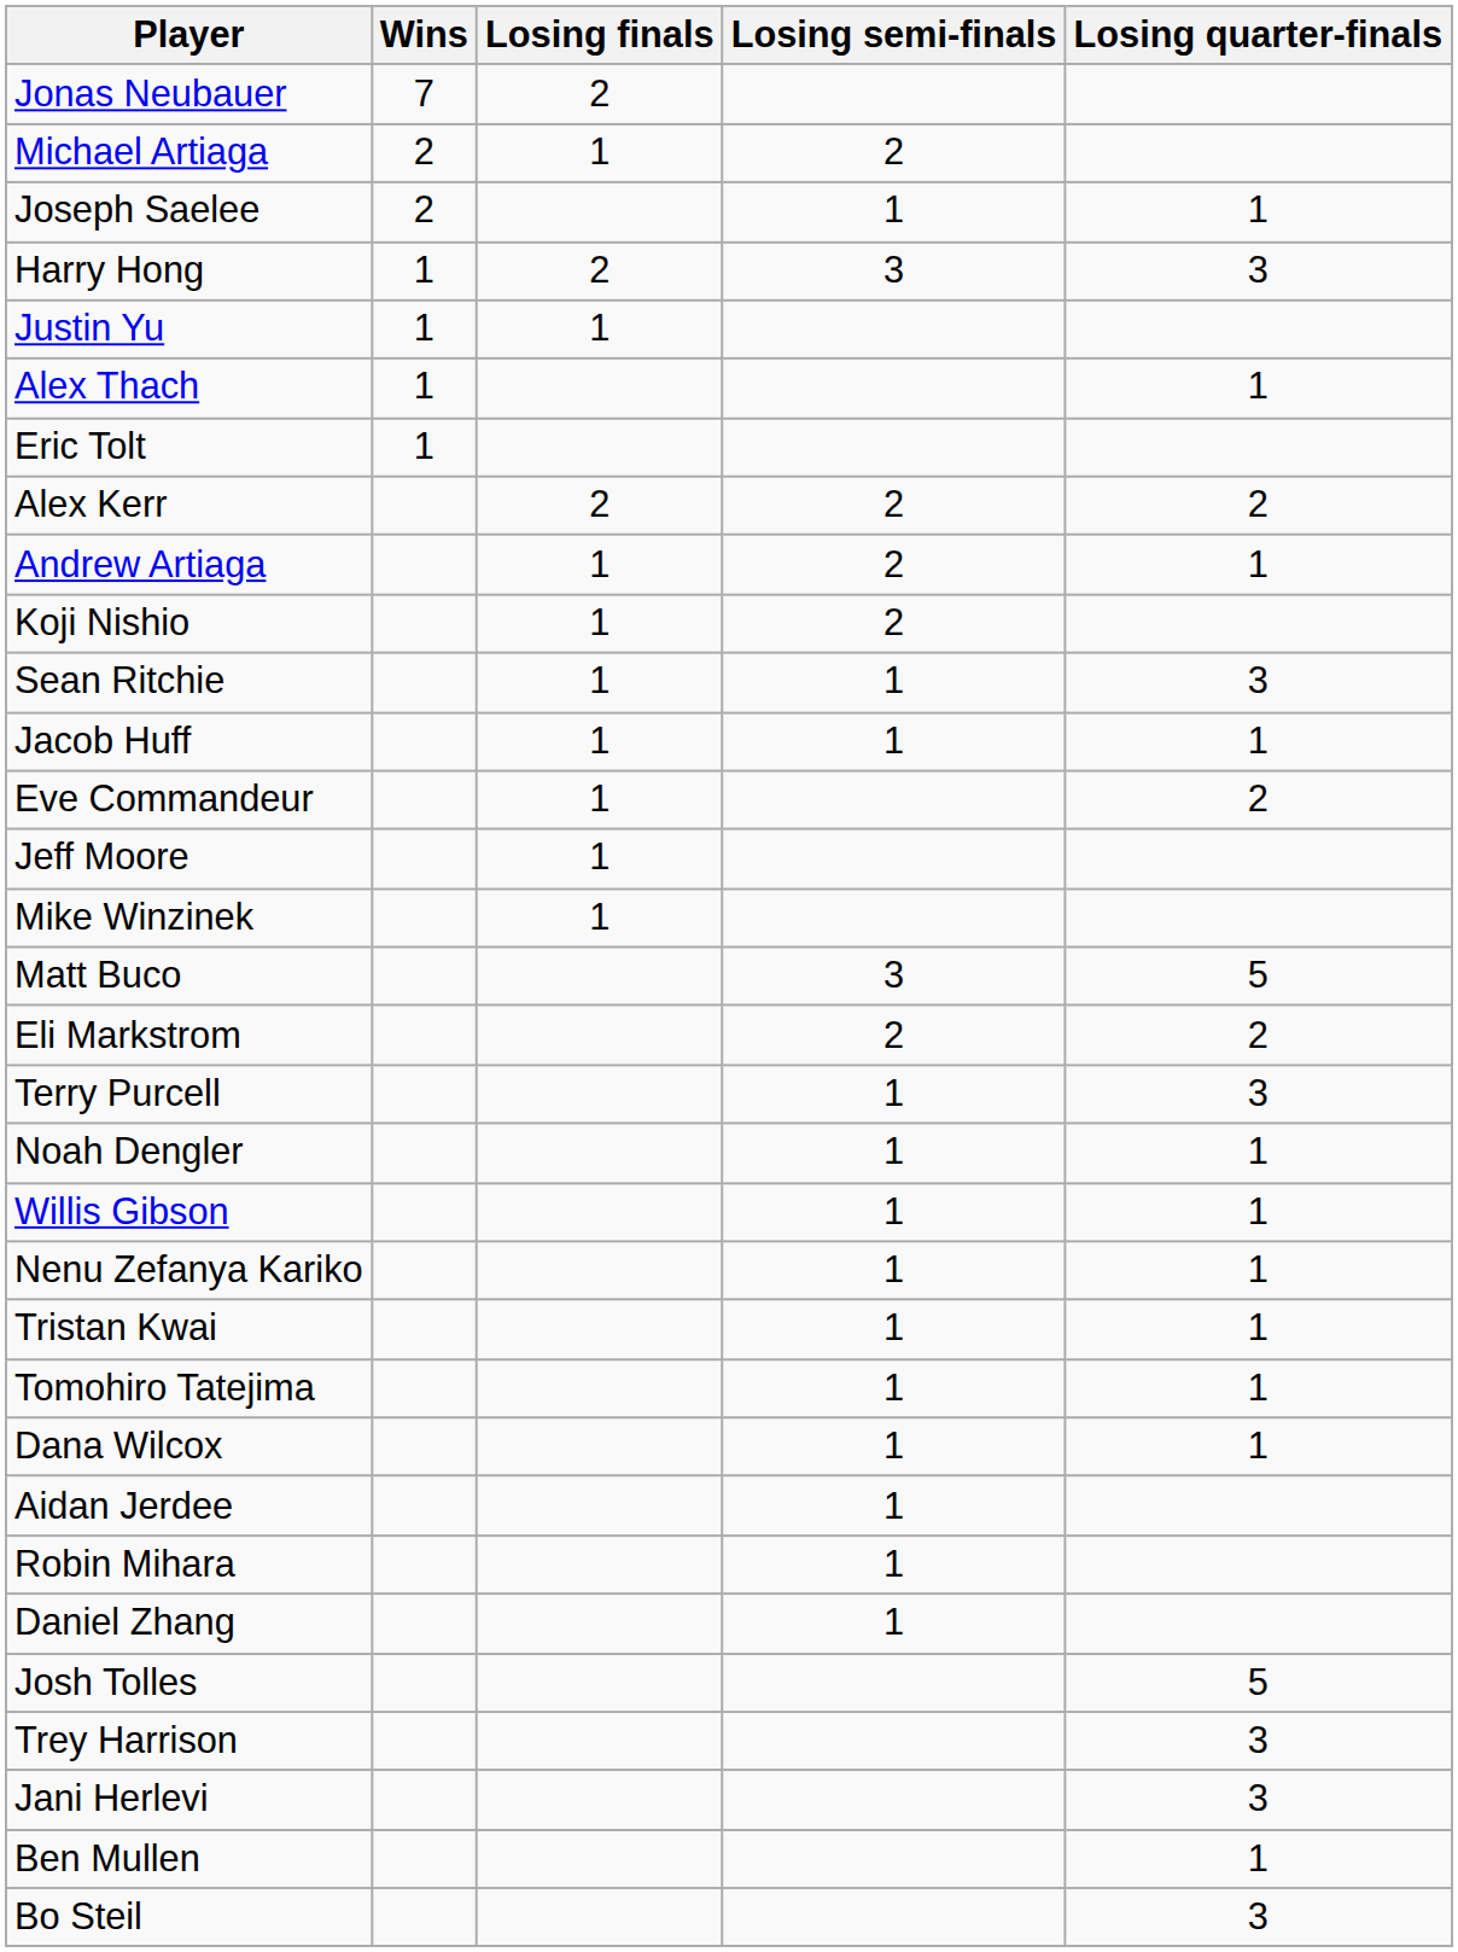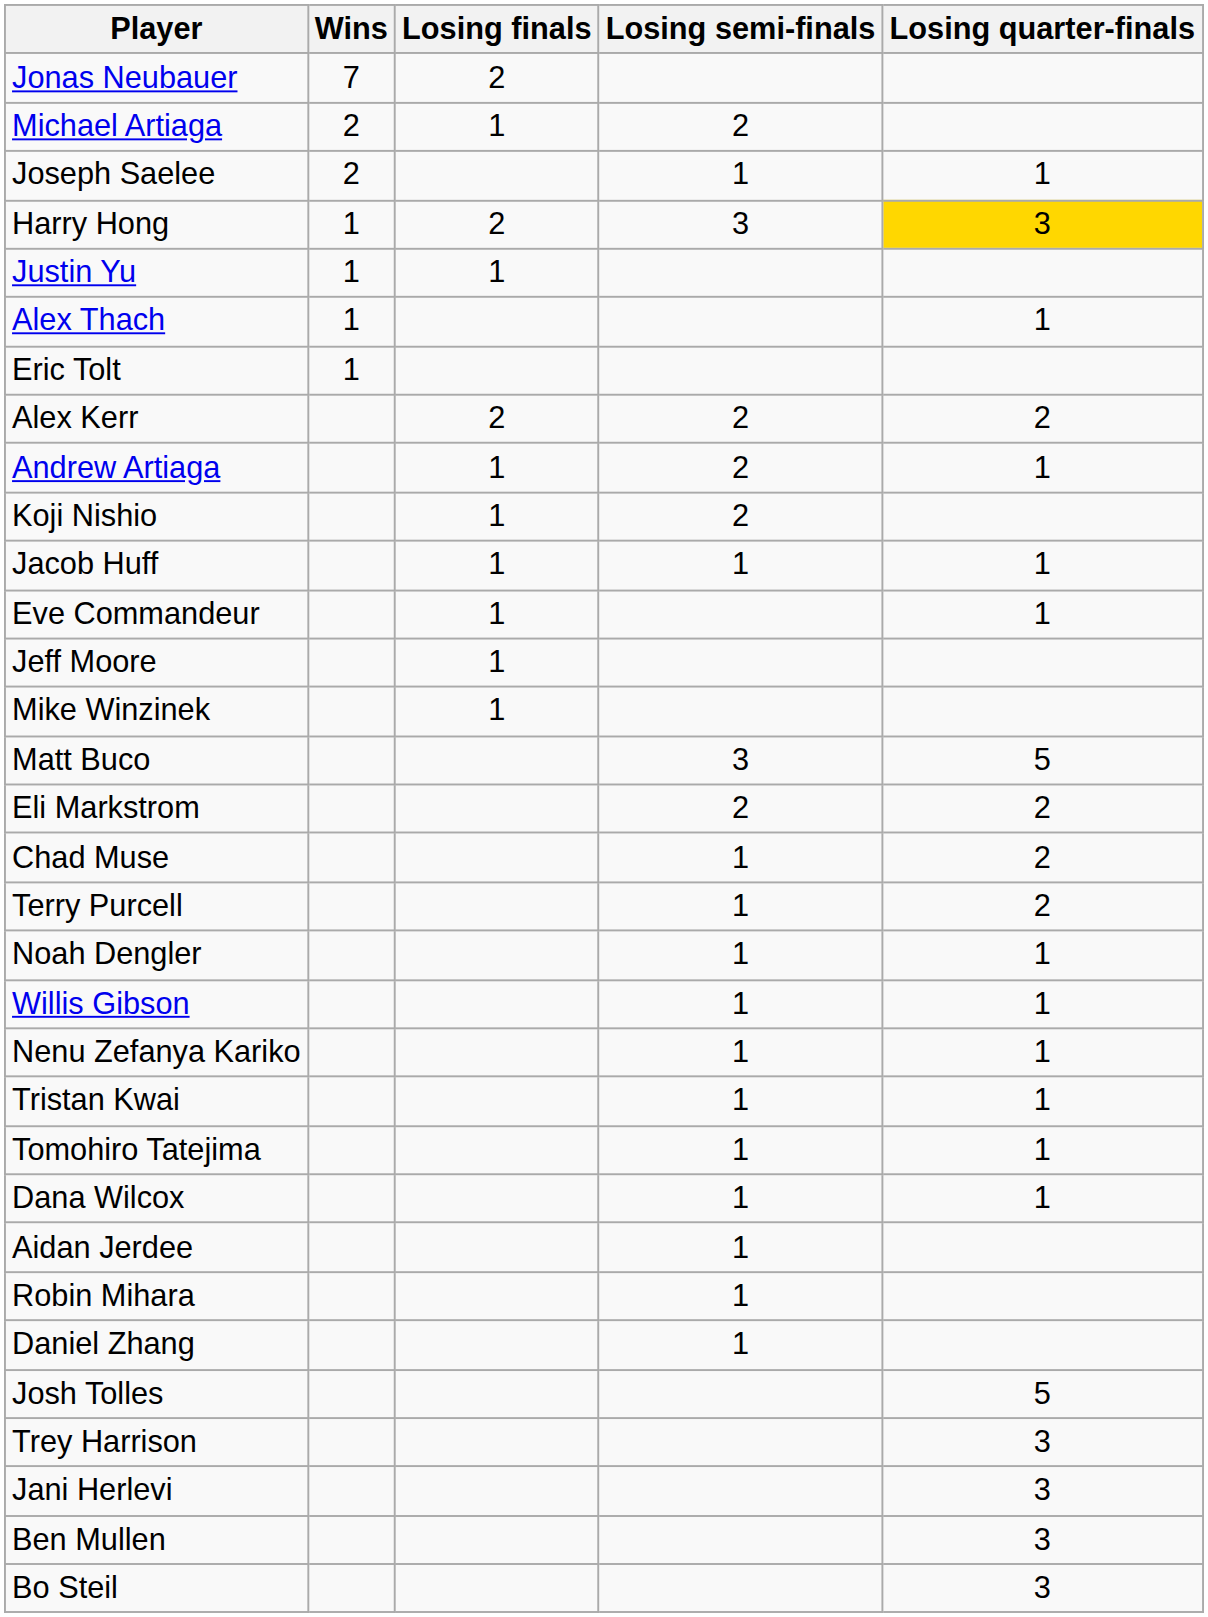Harry Hong | Losing quarter-finals: no background -> gold background
- row: Sean Ritchie | 1 | 1 | 3
Eve Commandeur | Losing quarter-finals: 2 -> 1
+ row: Chad Muse | 1 | 2
Terry Purcell | Losing quarter-finals: 3 -> 2
Ben Mullen | Losing quarter-finals: 1 -> 3
